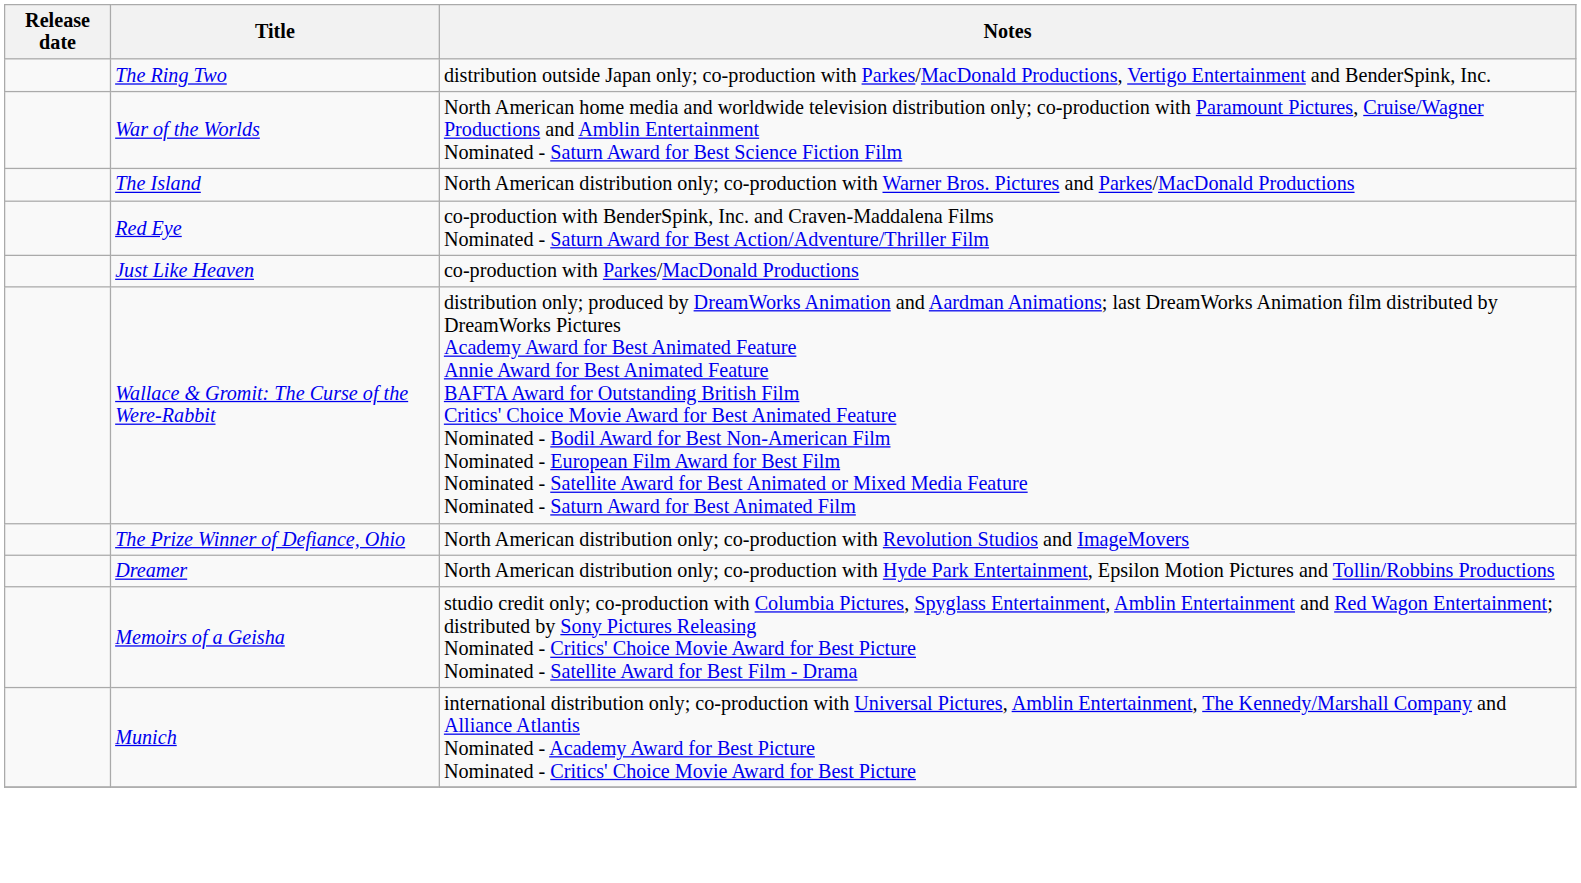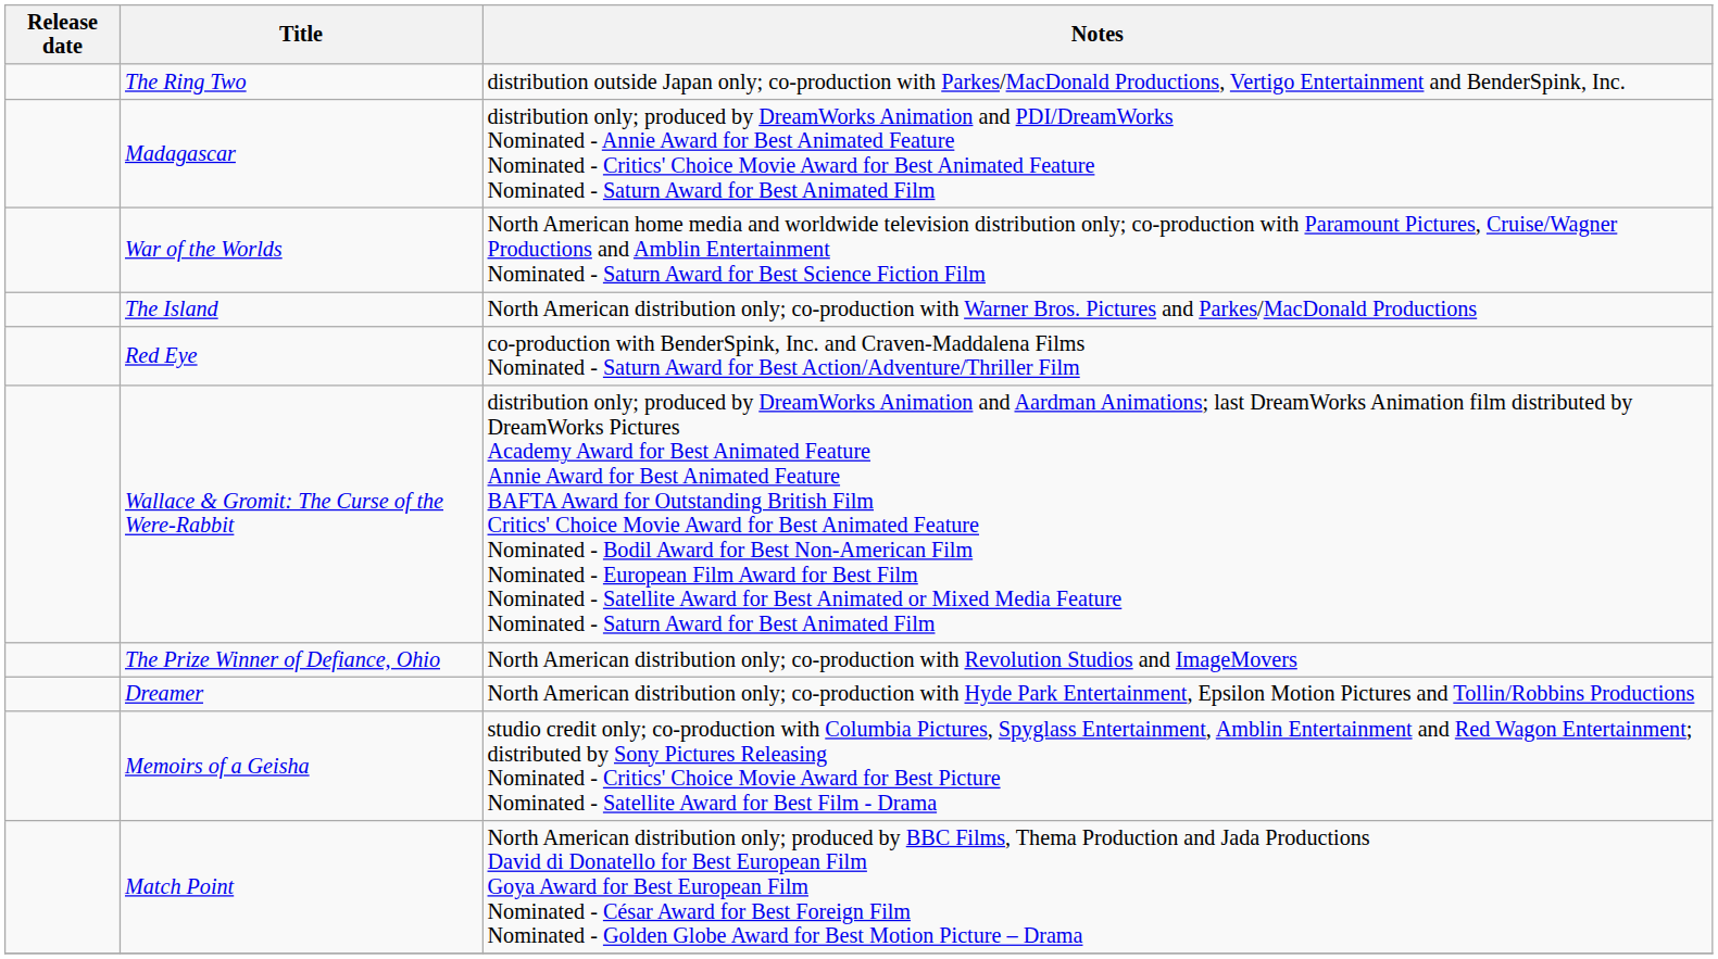+ row: Madagascar | distribution only; produced by DreamWorks Animation and PDI/DreamWorks Nominated - Annie Award for Best Animated Feature Nominated - Critics' Choice Movie Award for Best Animated Feature Nominated - Saturn Award for Best Animated Film
- row: Just Like Heaven | co-production with Parkes/MacDonald Productions
- row: Munich | international distribution only; co-production with Universal Pictures, Amblin Entertainment, The Kennedy/Marshall Company and Alliance Atlantis Nominated - Academy Award for Best Picture Nominated - Critics' Choice Movie Award for Best Picture
+ row: Match Point | North American distribution only; produced by BBC Films, Thema Production and Jada Productions David di Donatello for Best European Film Goya Award for Best European Film Nominated - César Award for Best Foreign Film Nominated - Golden Globe Award for Best Motion Picture – Drama
